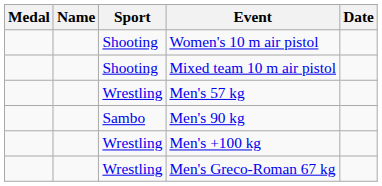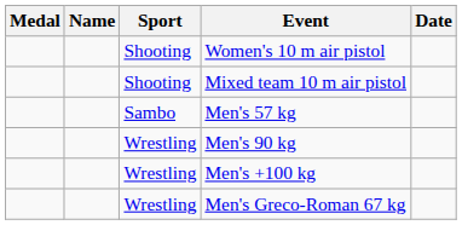Men's 57 kg | Sport: Wrestling -> Sambo
Men's 90 kg | Sport: Sambo -> Wrestling
